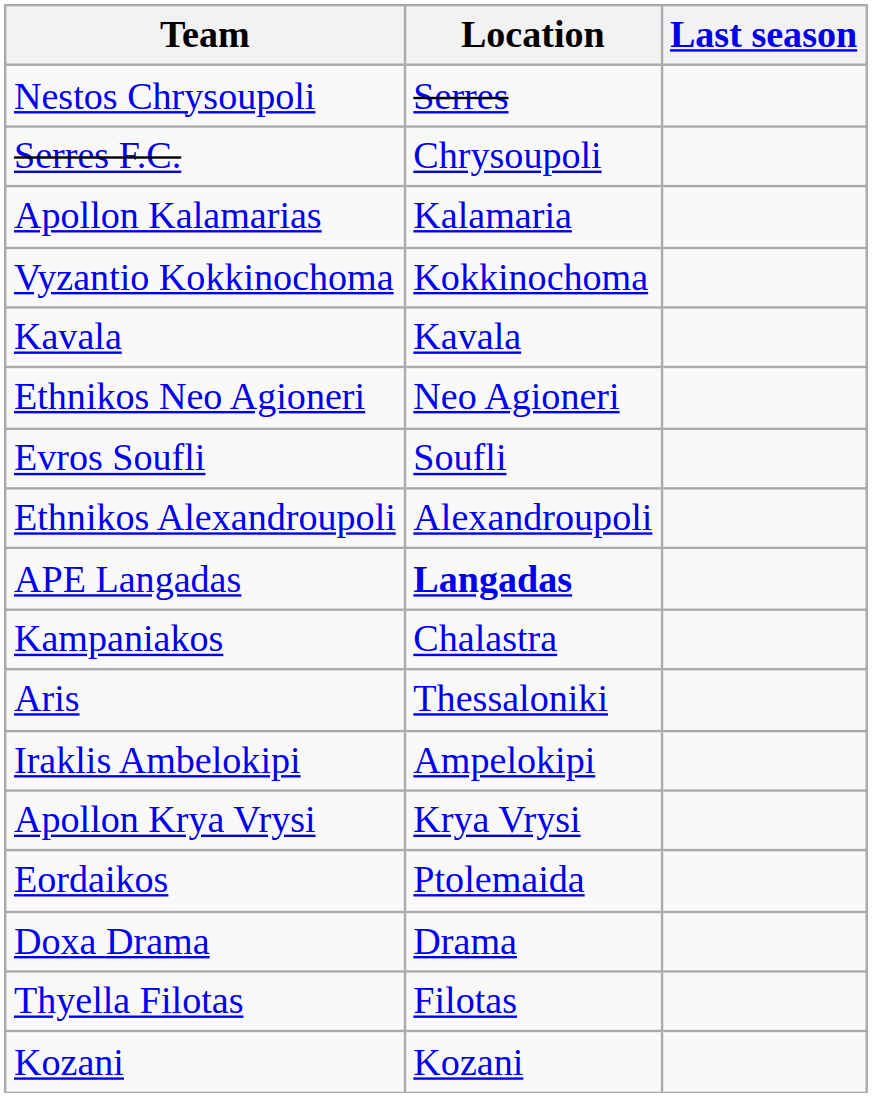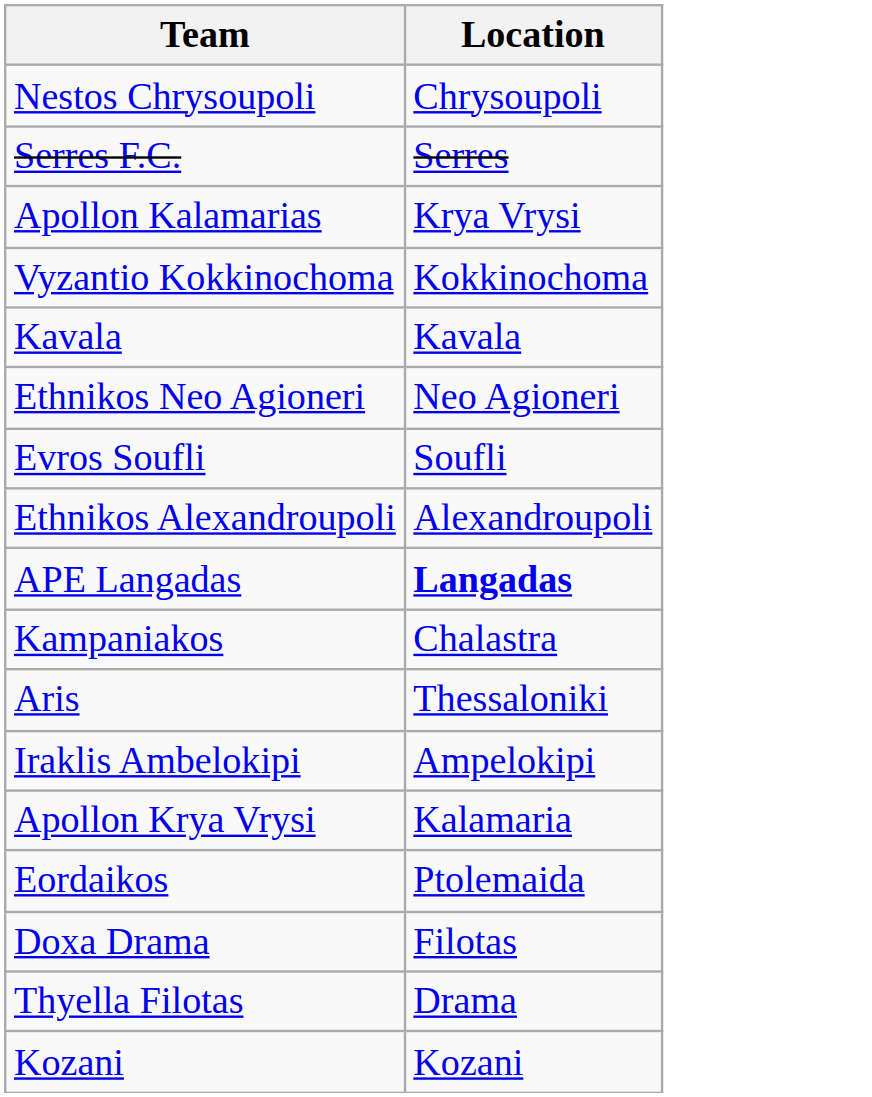- column: Last season
Nestos Chrysoupoli | Location: Serres -> Chrysoupoli
Serres F.C. | Location: Chrysoupoli -> Serres
Apollon Kalamarias | Location: Kalamaria -> Krya Vrysi
Apollon Krya Vrysi | Location: Krya Vrysi -> Kalamaria
Doxa Drama | Location: Drama -> Filotas
Thyella Filotas | Location: Filotas -> Drama
